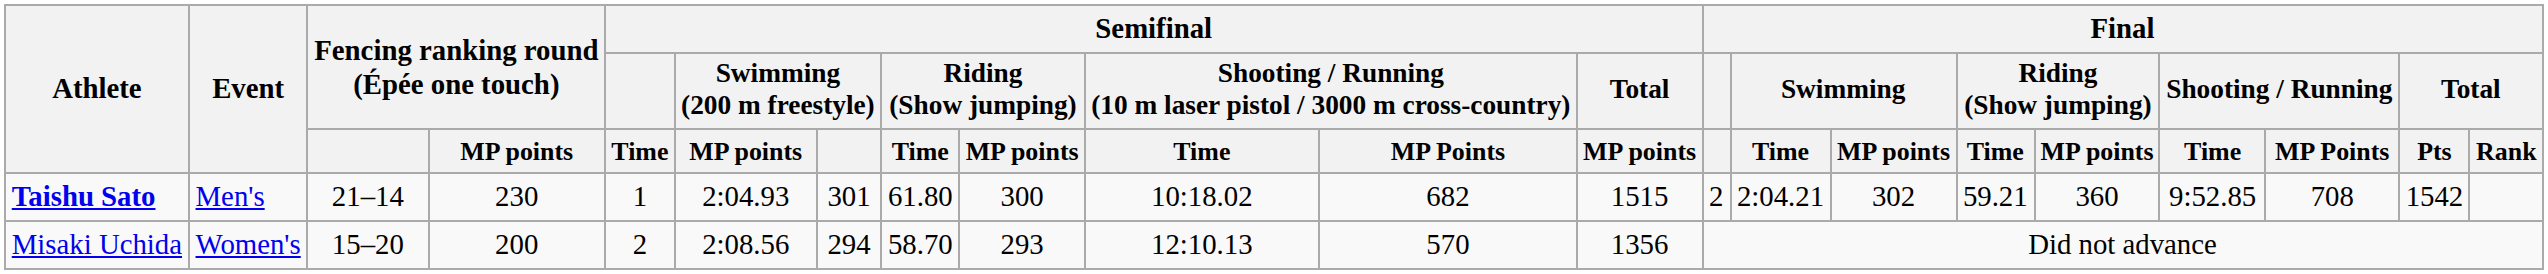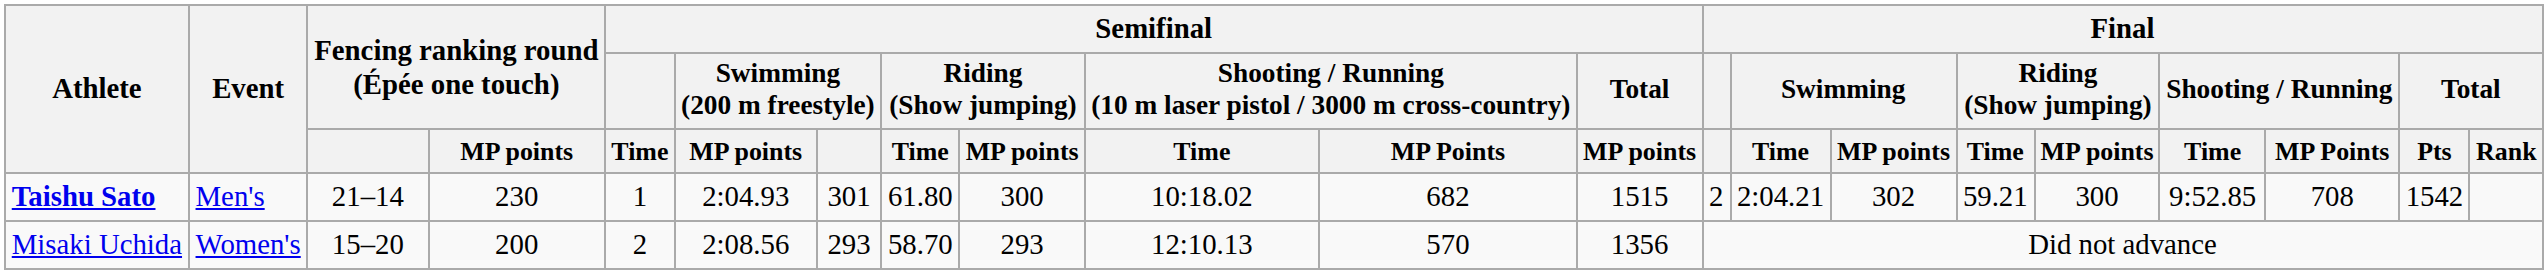Taishu Sato | Final / Riding (Show jumping) / MP points: 360 -> 300
Misaki Uchida | Semifinal / Swimming (200 m freestyle): 294 -> 293
